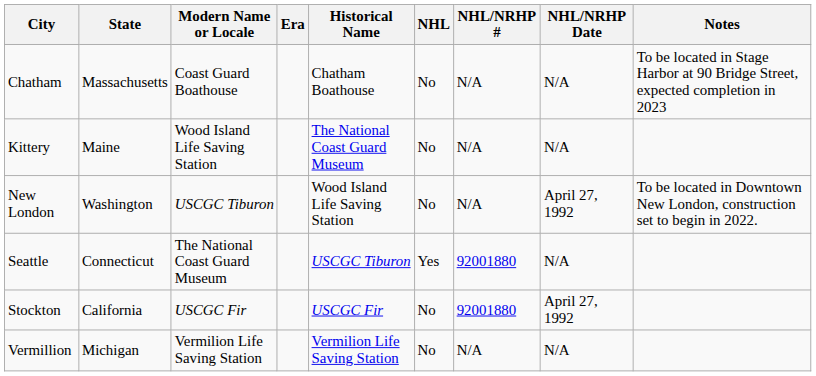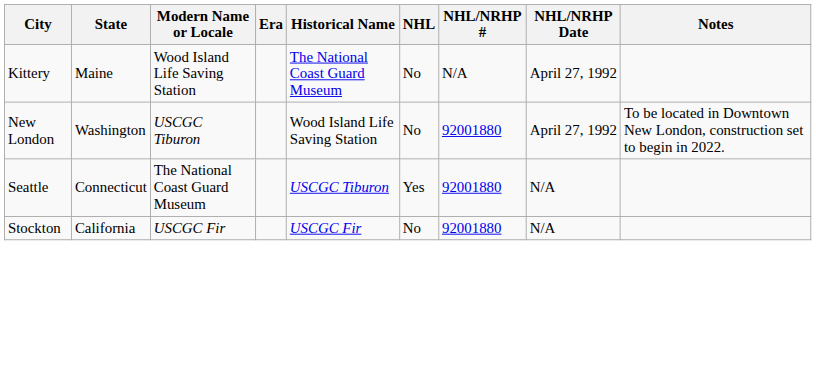- row: Chatham | Massachusetts | Coast Guard Boathouse | Chatham Boathouse | No | N/A | N/A | To be located in Stage Harbor at 90 Bridge Street, expected completion in 2023
Kittery | NHL/NRHP Date: N/A -> April 27, 1992
New London | NHL/NRHP #: N/A -> 92001880
Stockton | NHL/NRHP Date: April 27, 1992 -> N/A
- row: Vermillion | Michigan | Vermilion Life Saving Station | Vermilion Life Saving Station | No | N/A | N/A
